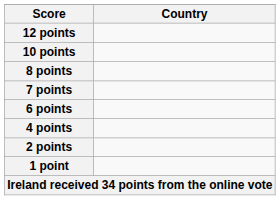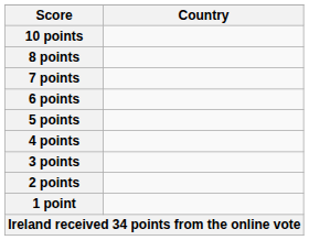- row: 12 points
+ row: 5 points
+ row: 3 points
